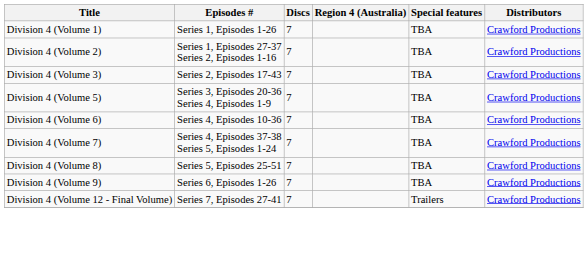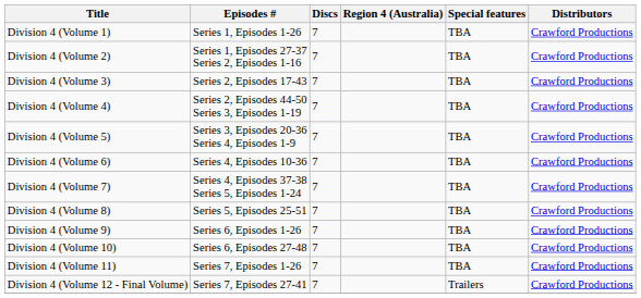+ row: Division 4 (Volume 4) | Series 2, Episodes 44-50 Series 3, Episodes 1-19 | 7 | TBA | Crawford Productions
+ row: Division 4 (Volume 10) | Series 6, Episodes 27-48 | 7 | TBA | Crawford Productions
+ row: Division 4 (Volume 11) | Series 7, Episodes 1-26 | 7 | TBA | Crawford Productions
